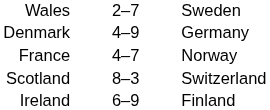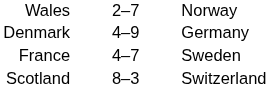Wales | column 3: Sweden -> Norway
France | column 3: Norway -> Sweden
- row: Ireland | 6–9 | Finland
